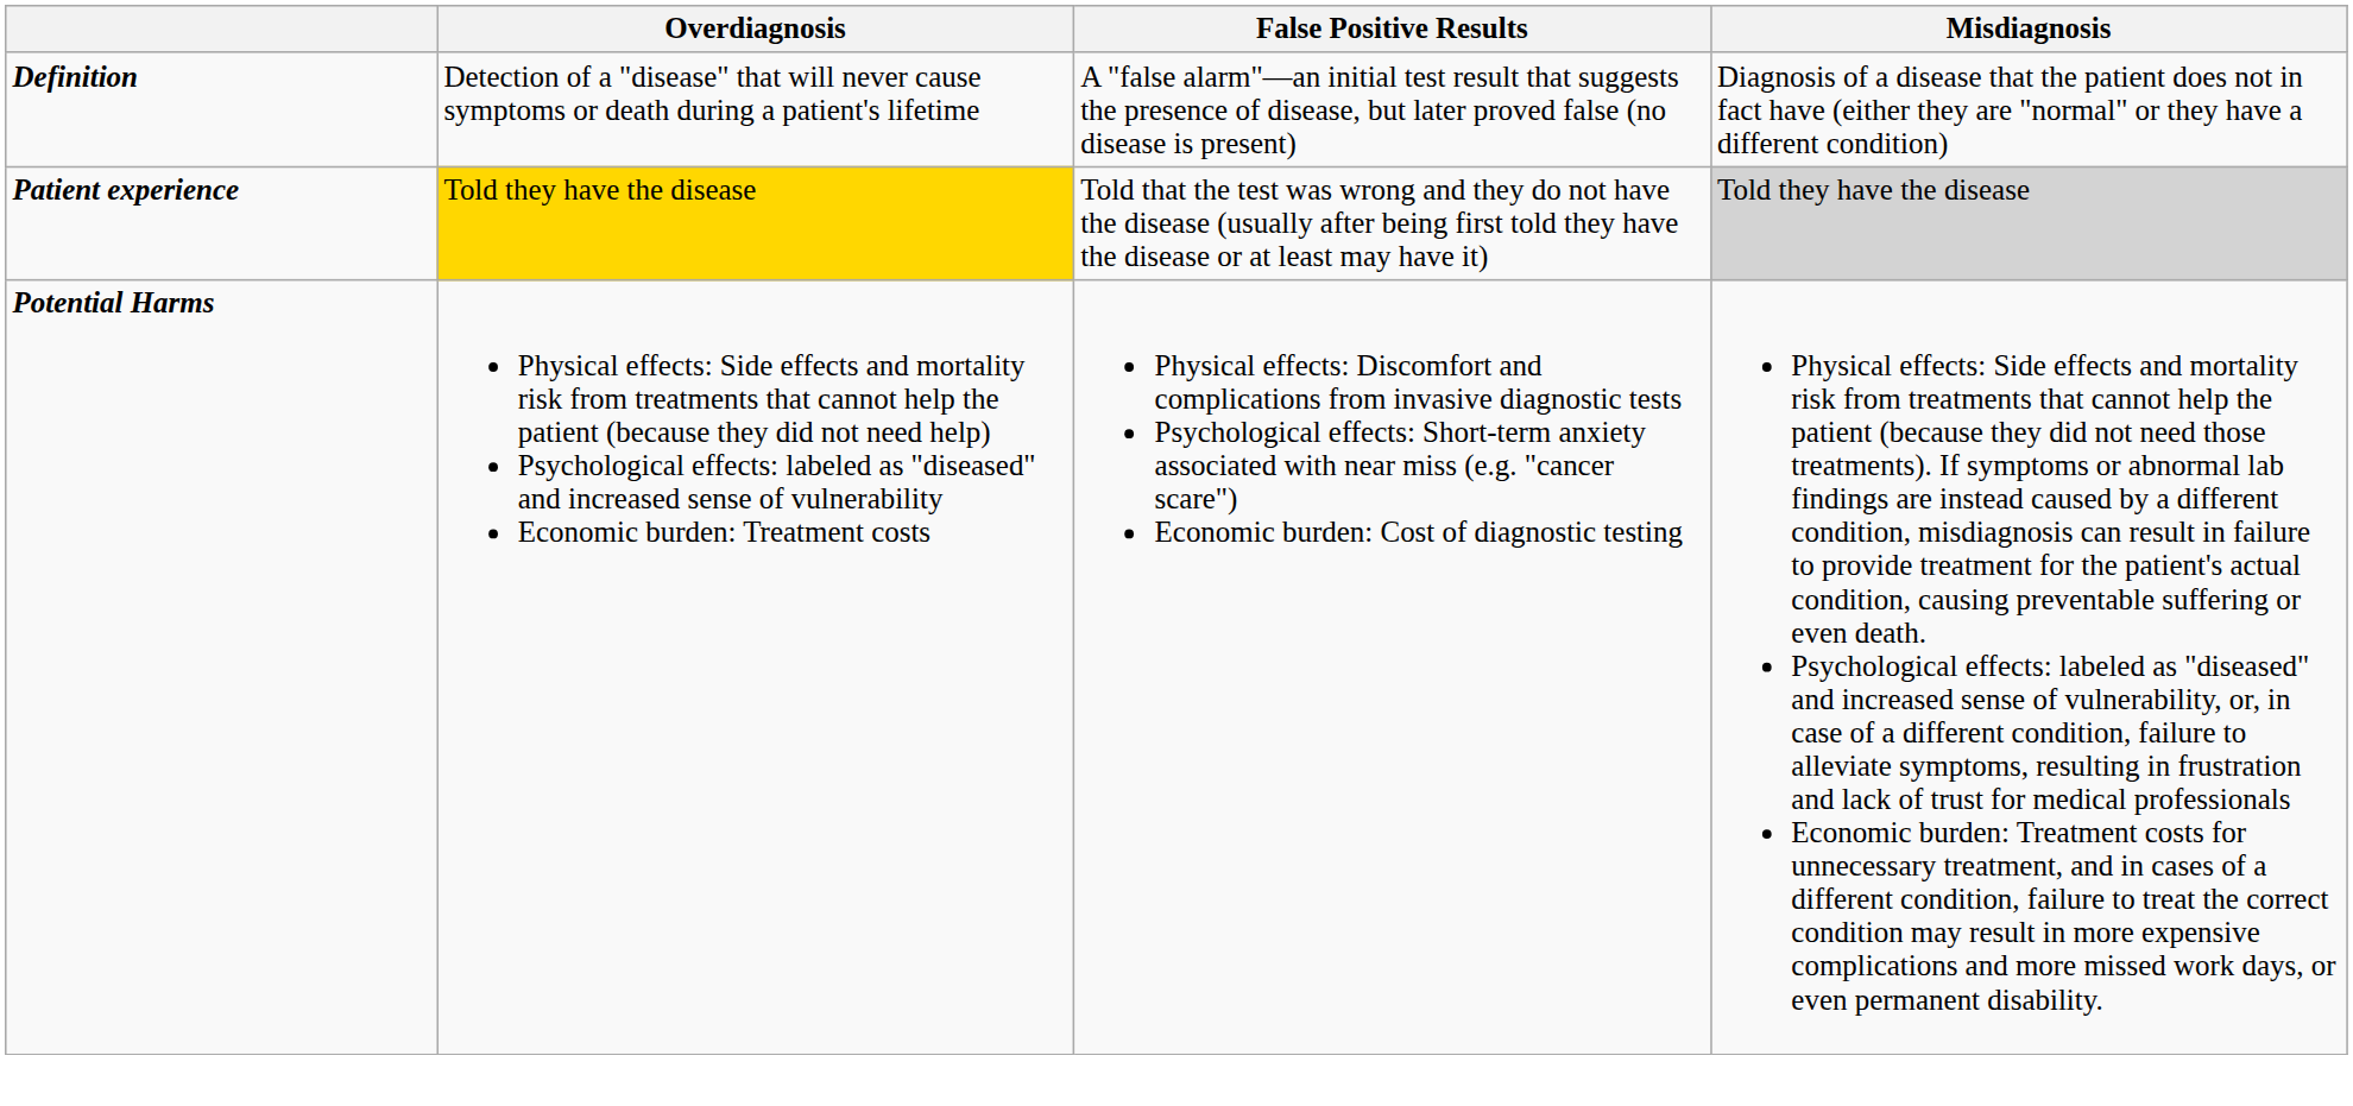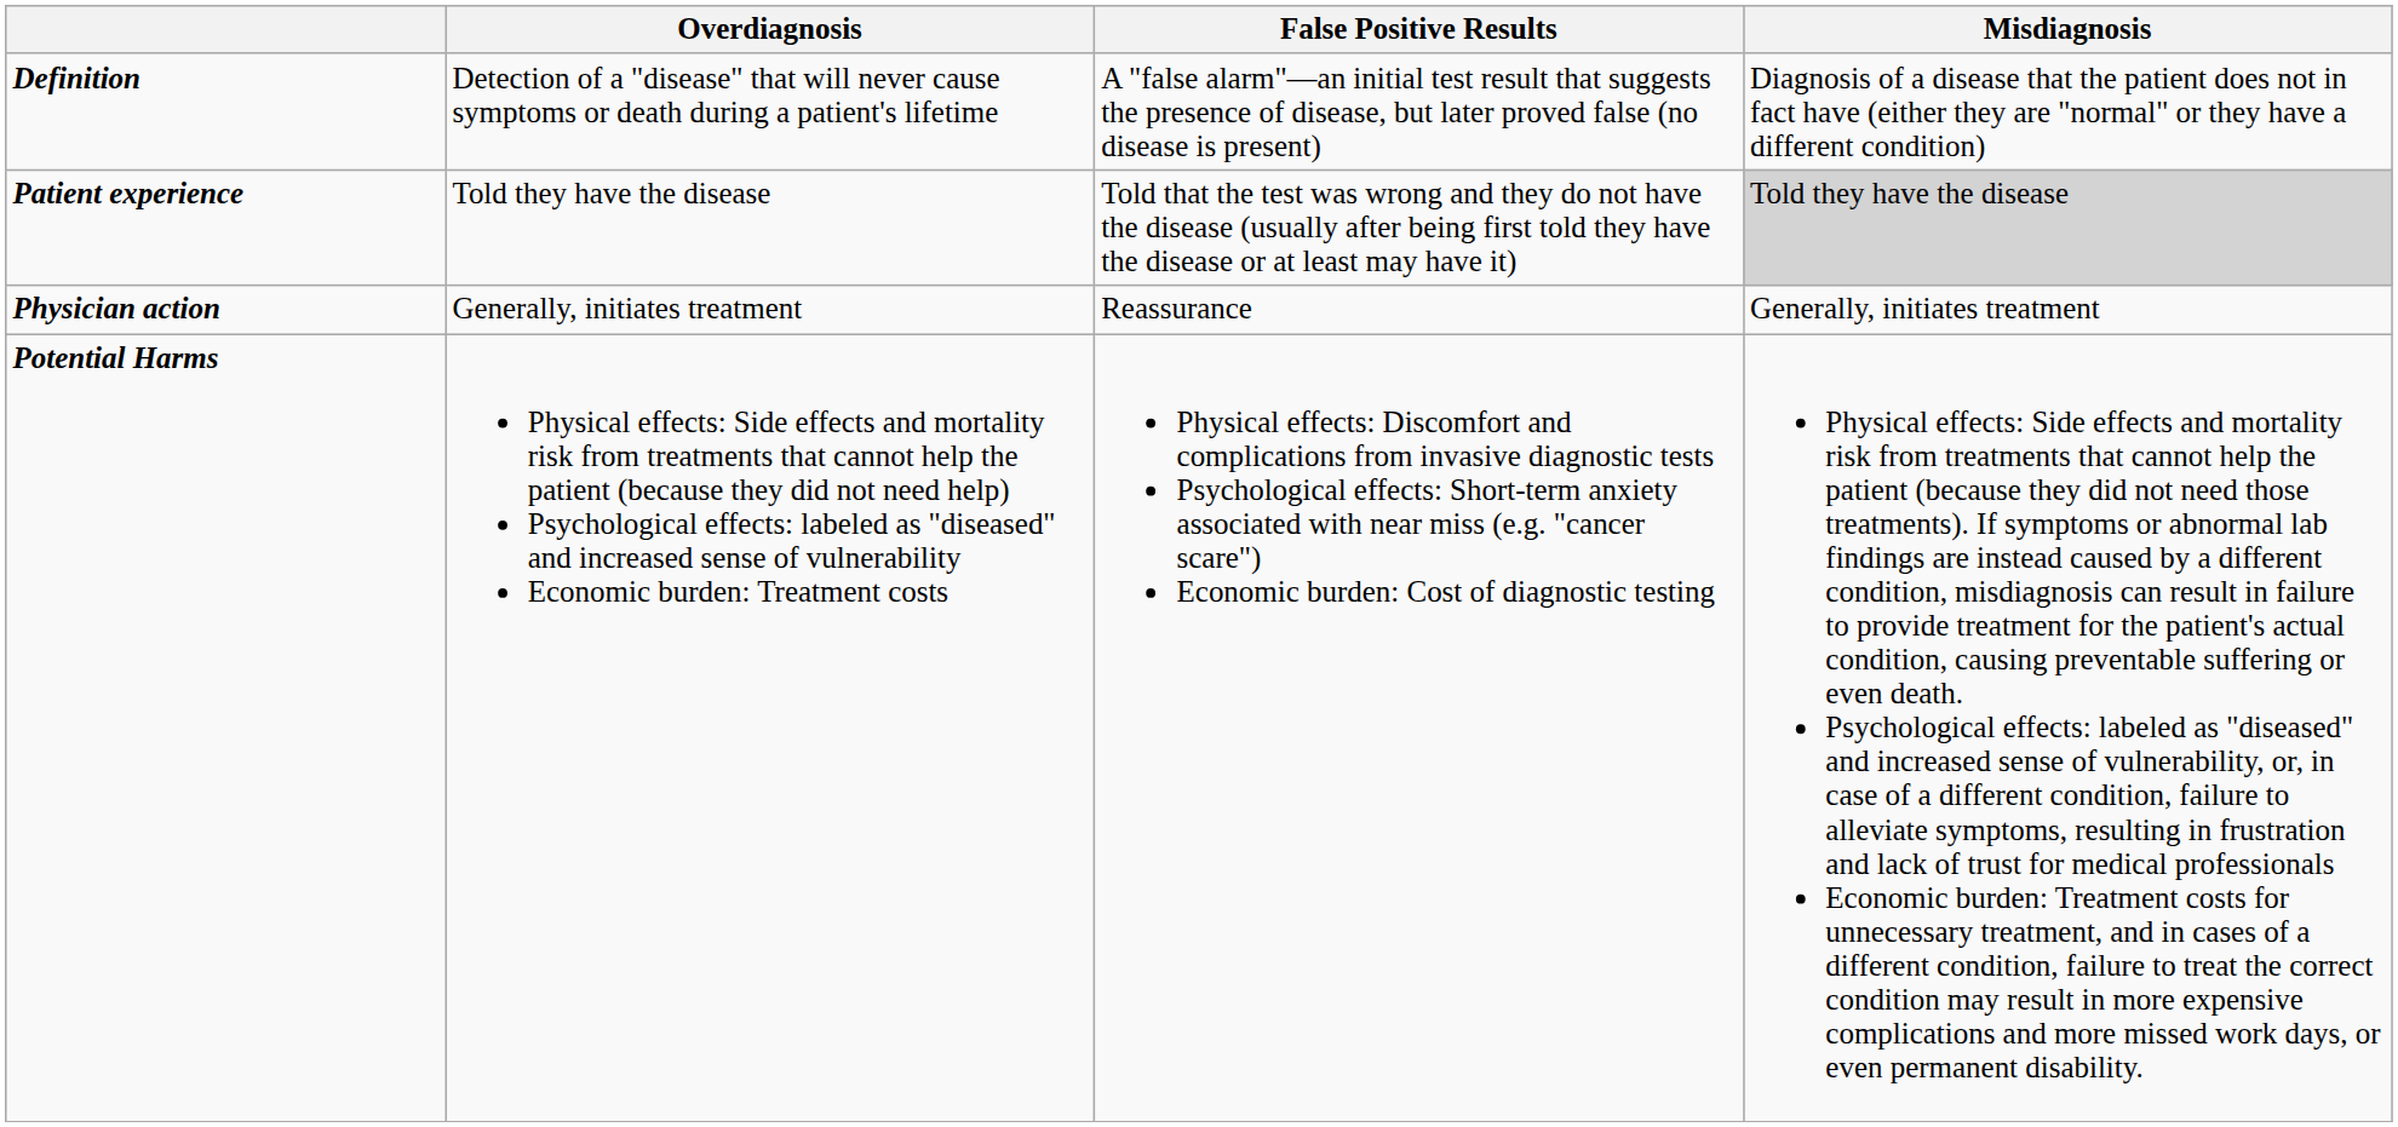Patient experience | Overdiagnosis: gold background -> no background
+ row: Physician action | Generally, initiates treatment | Reassurance | Generally, initiates treatment
